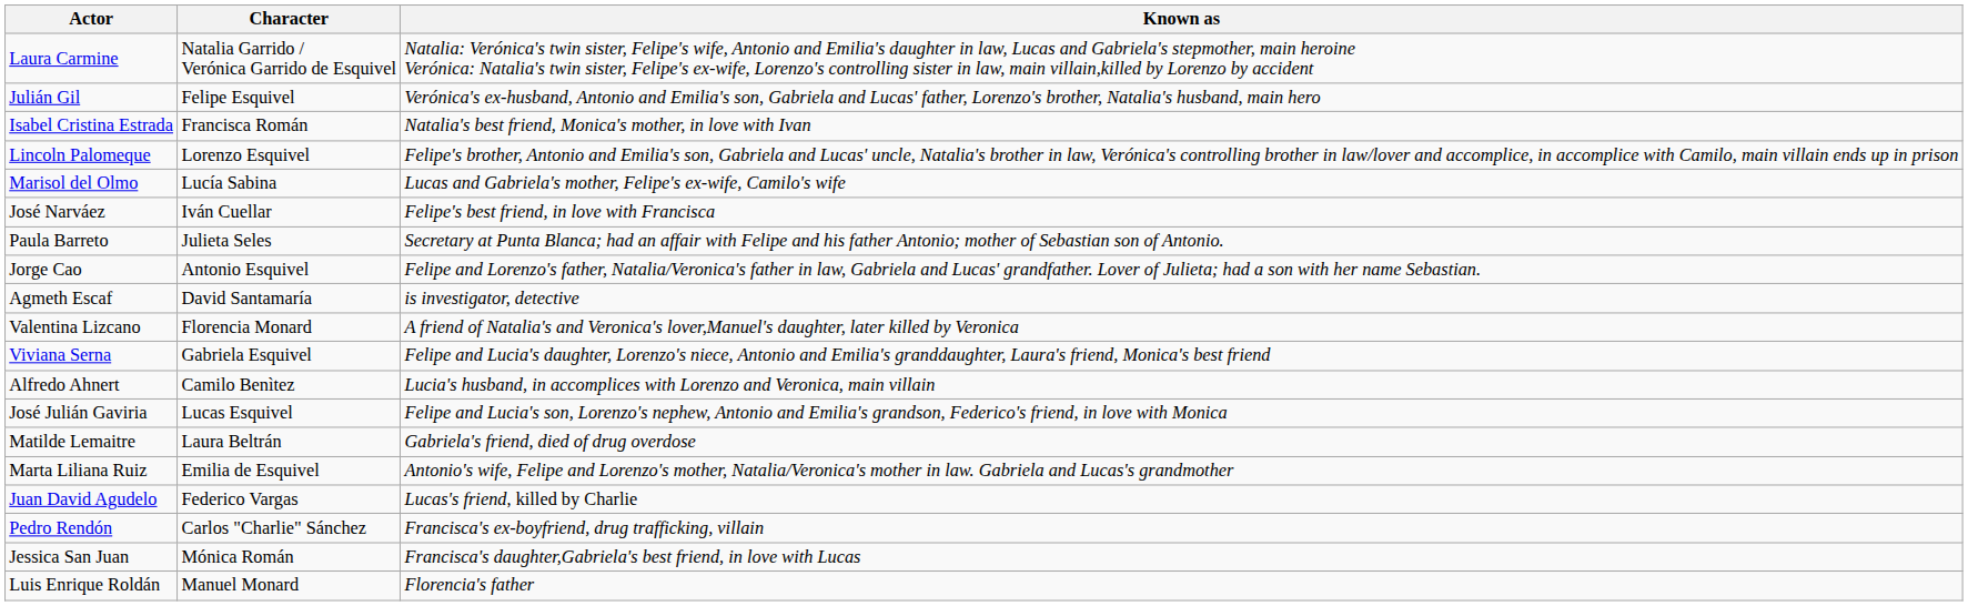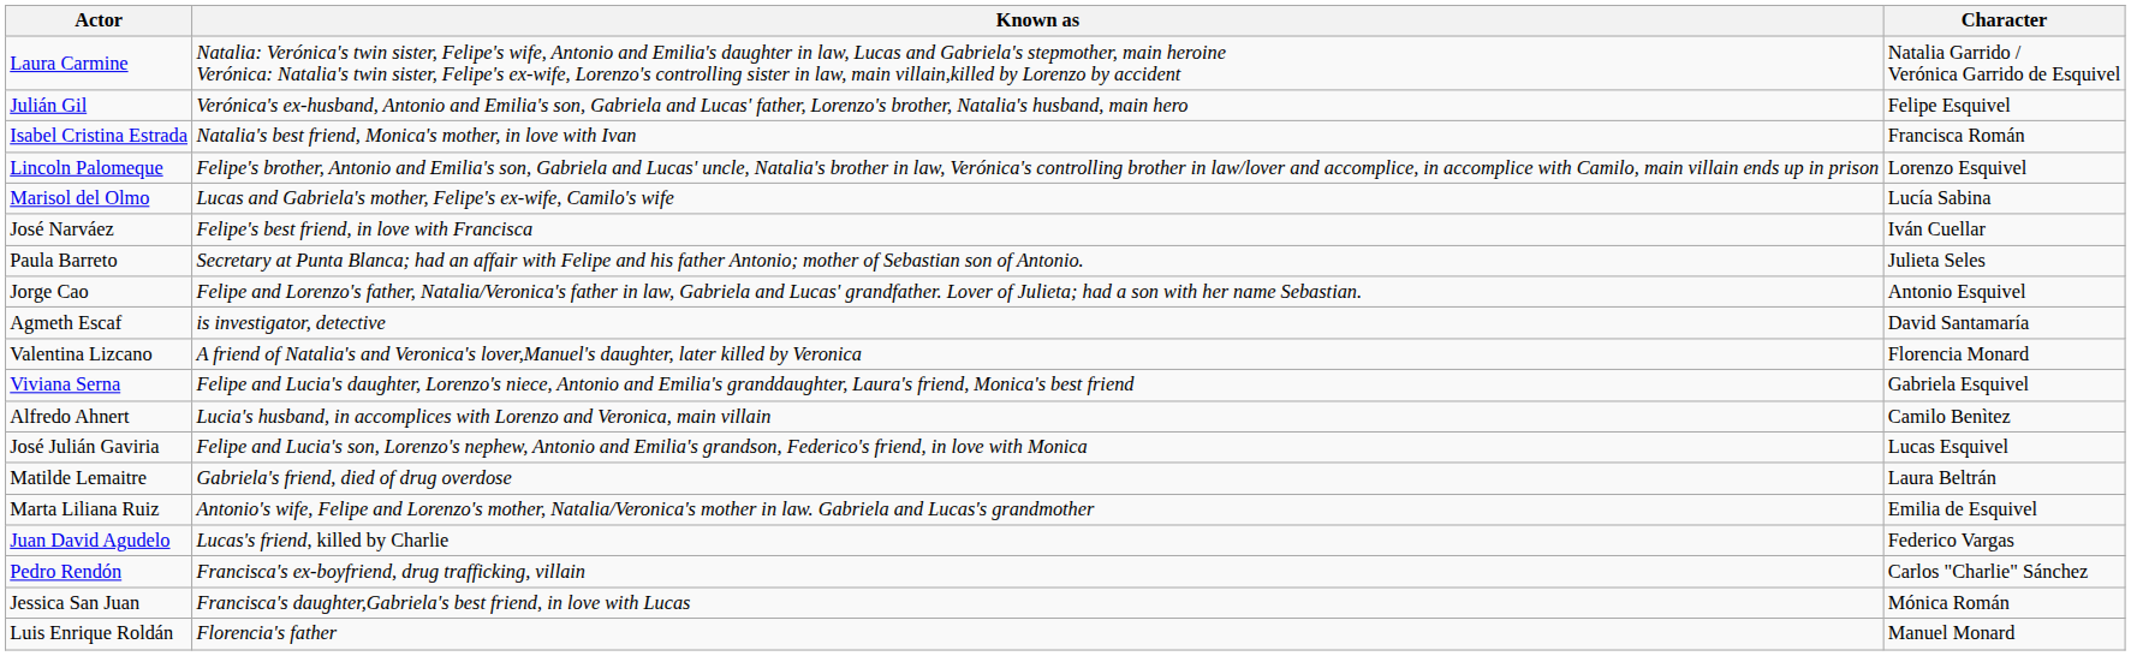columns swapped: Character <-> Known as
